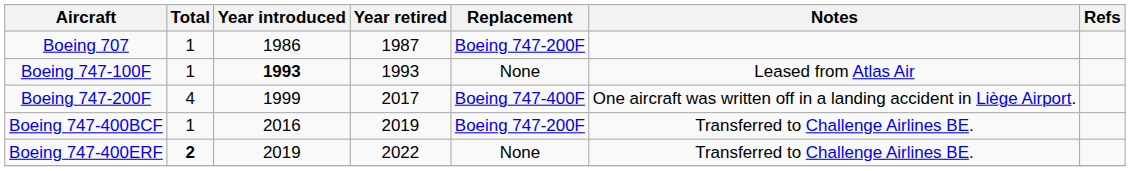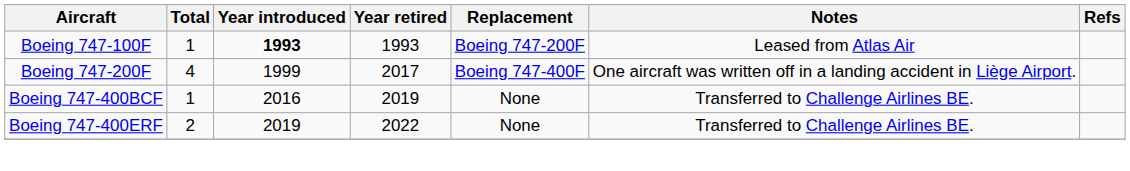- row: Boeing 707 | 1 | 1986 | 1987 | Boeing 747-200F
Boeing 747-100F | Replacement: None -> Boeing 747-200F
Boeing 747-400BCF | Replacement: Boeing 747-200F -> None
Boeing 747-400ERF | Total: bold -> normal
